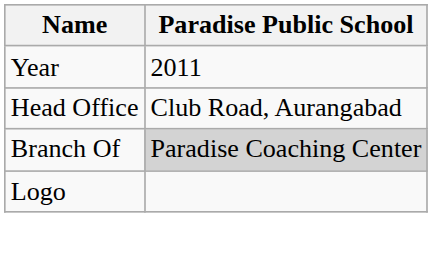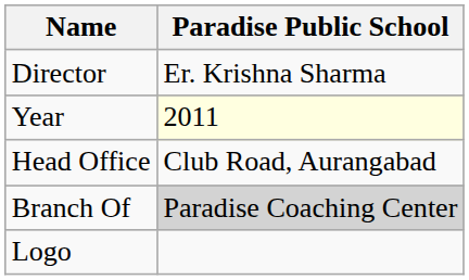+ row: Director | Er. Krishna Sharma
Year | Paradise Public School: no background -> lightyellow background
